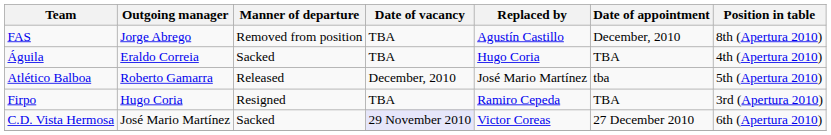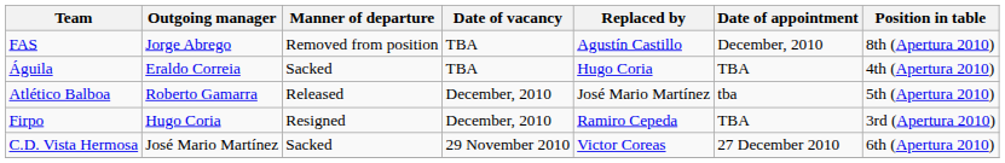Firpo | Date of vacancy: TBA -> December, 2010
C.D. Vista Hermosa | Date of vacancy: lavender background -> no background
